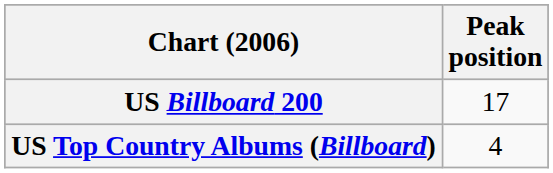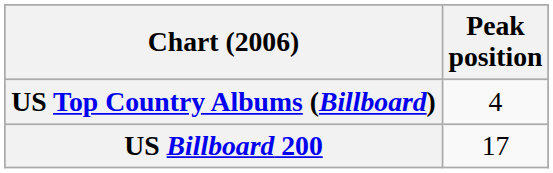rows swapped: US Billboard 200 <-> US Top Country Albums (Billboard)
